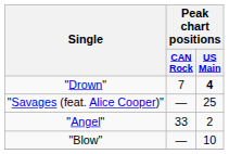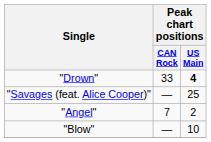"Drown" | Peak chart positions / CAN Rock: 7 -> 33
"Angel" | Peak chart positions / CAN Rock: 33 -> 7
